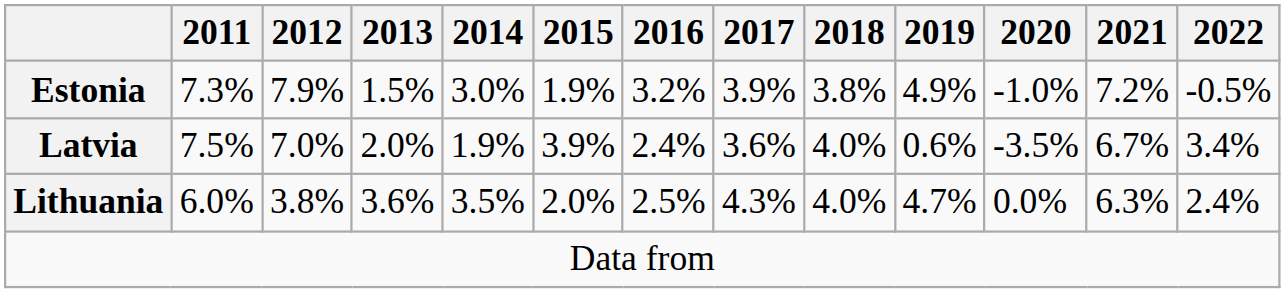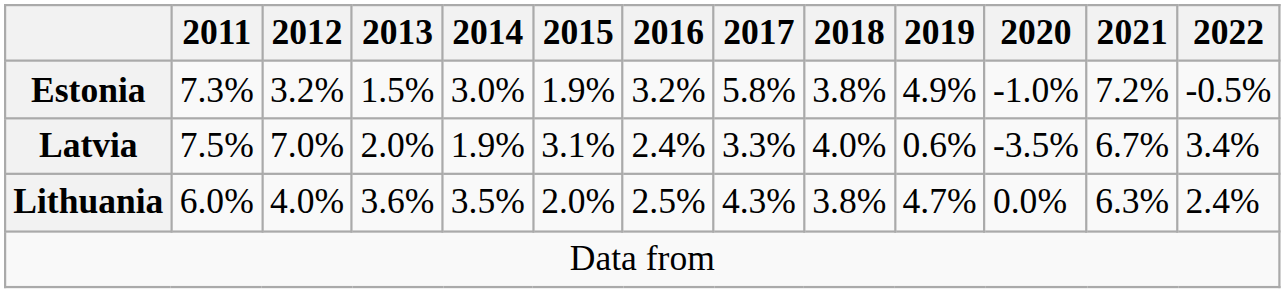Estonia | 2012: 7.9% -> 3.2%
Estonia | 2017: 3.9% -> 5.8%
Latvia | 2015: 3.9% -> 3.1%
Latvia | 2017: 3.6% -> 3.3%
Lithuania | 2012: 3.8% -> 4.0%
Lithuania | 2018: 4.0% -> 3.8%
